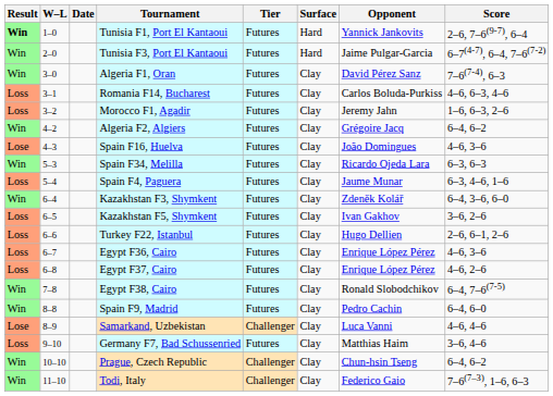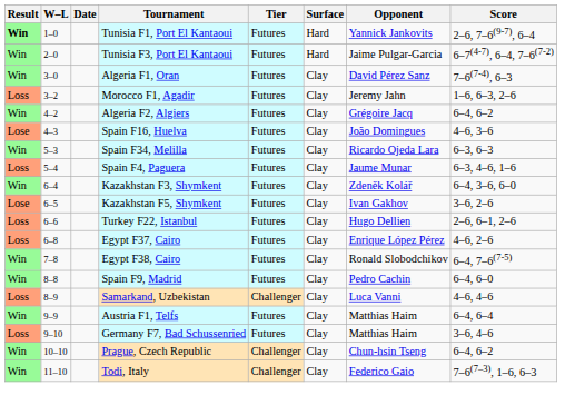- row: Loss | 3–1 | Romania F14, Bucharest | Futures | Clay | Carlos Boluda-Purkiss | 4–6, 6–3, 4–6
Kazakhstan F5, Shymkent | Result: Loss -> Lose
- row: Loss | 6–7 | Egypt F36, Cairo | Futures | Clay | Enrique López Pérez | 4–6, 3–6
Samarkand, Uzbekistan | Result: Lose -> Loss
+ row: Win | 9–9 | Austria F1, Telfs | Futures | Clay | Matthias Haim | 6–4, 6–4
